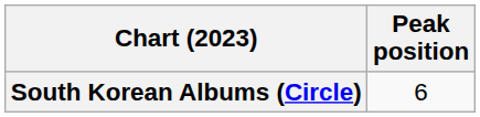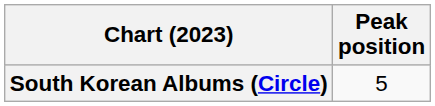South Korean Albums (Circle) | Peak position: 6 -> 5
